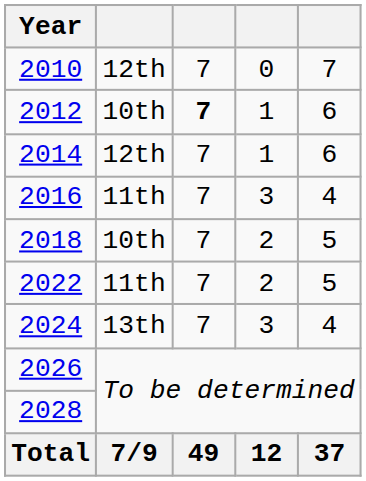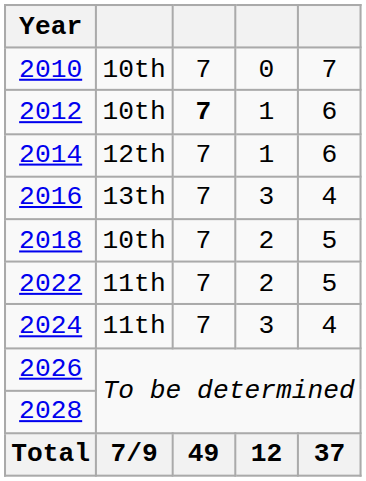2010 | column 2: 12th -> 10th
2016 | column 2: 11th -> 13th
2024 | column 2: 13th -> 11th
